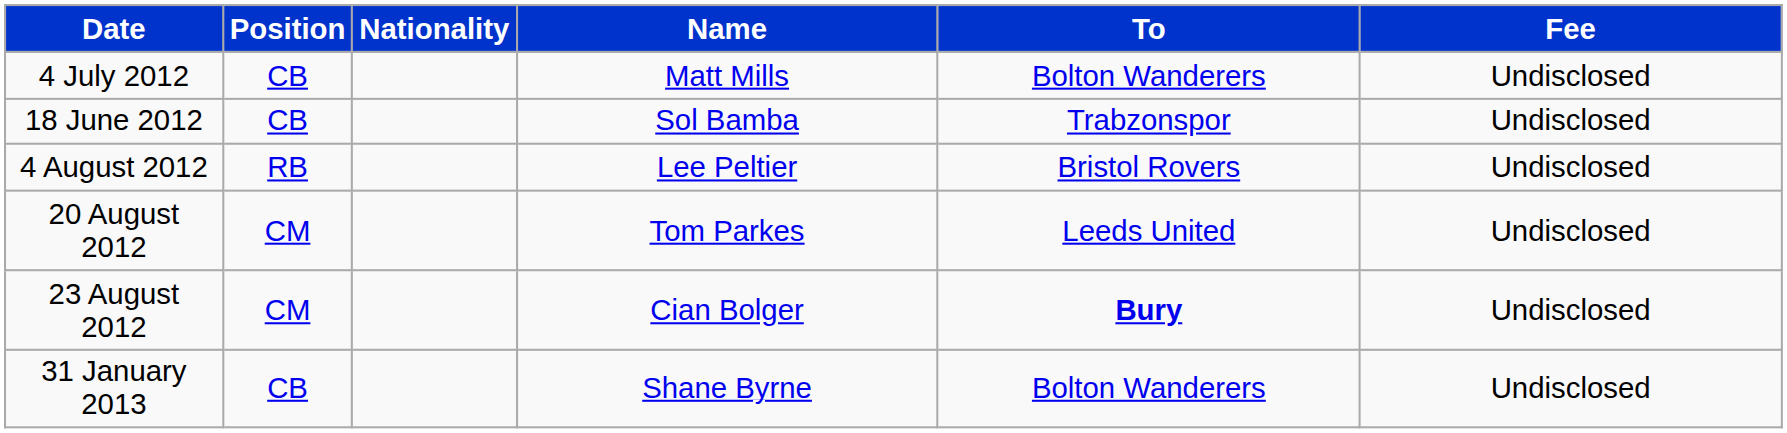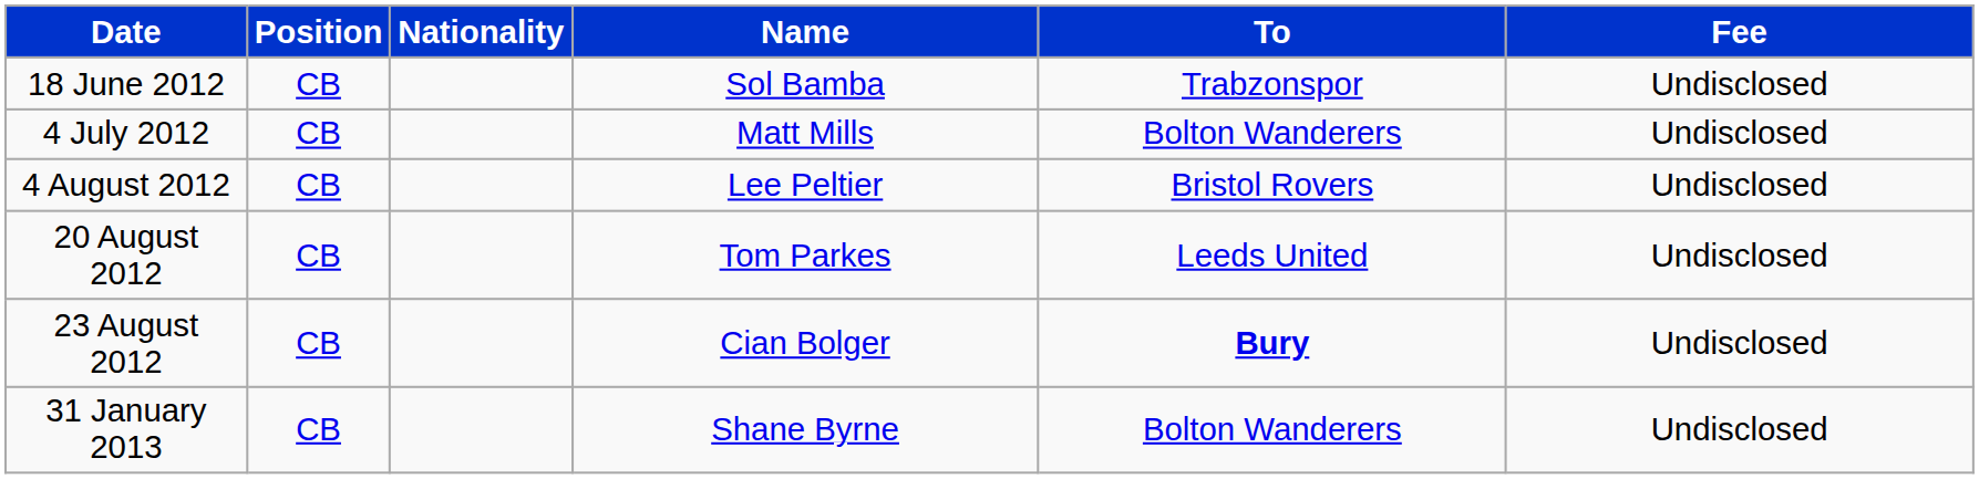rows swapped: 18 June 2012 <-> 4 July 2012
4 August 2012 | Position: RB -> CB
20 August 2012 | Position: CM -> CB
23 August 2012 | Position: CM -> CB
